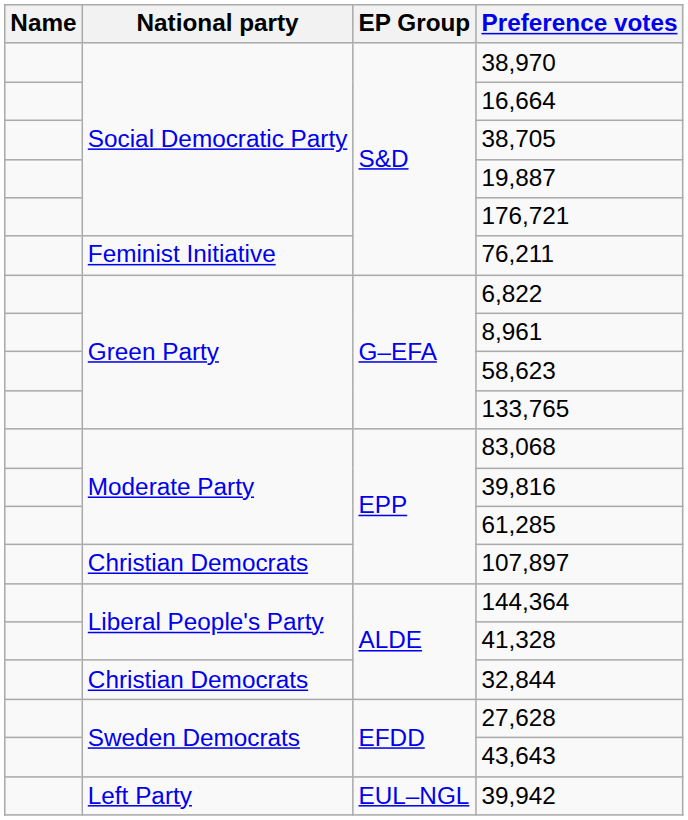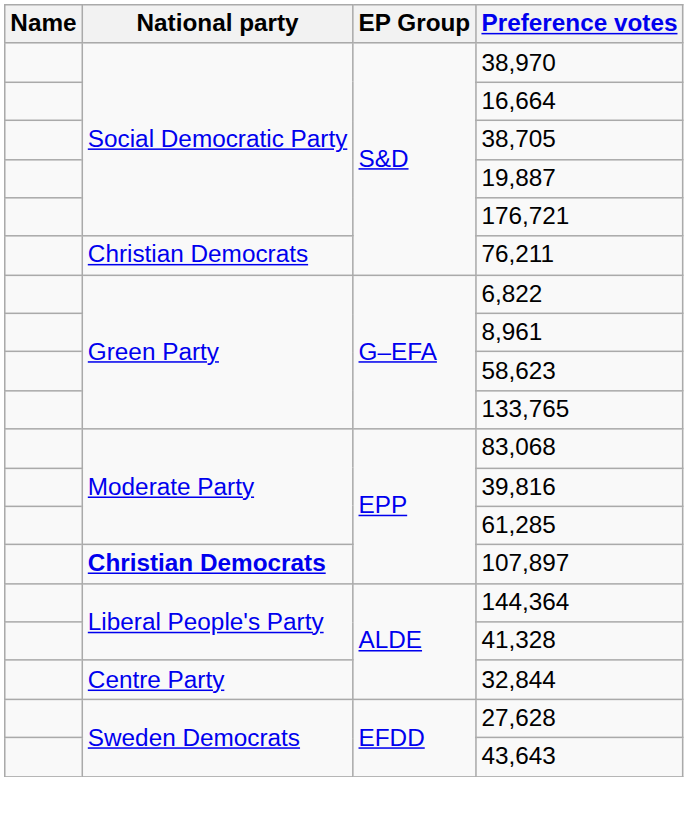76,211 | National party: Feminist Initiative -> Christian Democrats
107,897 | National party: normal -> bold
32,844 | National party: Christian Democrats -> Centre Party
- row: Left Party | EUL–NGL | 39,942
